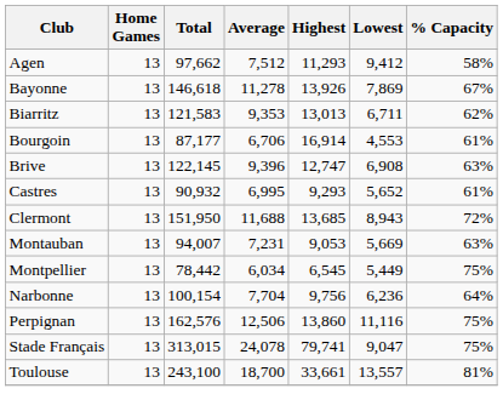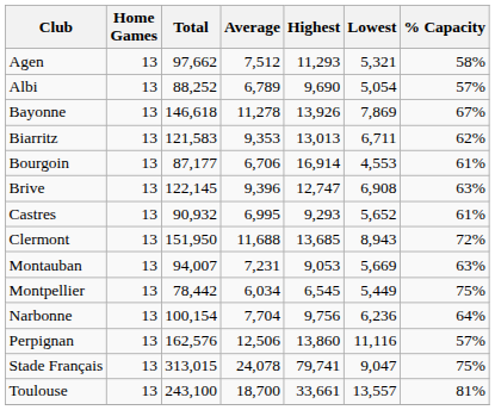Agen | Lowest: 9,412 -> 5,321
+ row: Albi | 13 | 88,252 | 6,789 | 9,690 | 5,054 | 57%
Perpignan | % Capacity: 75% -> 57%
